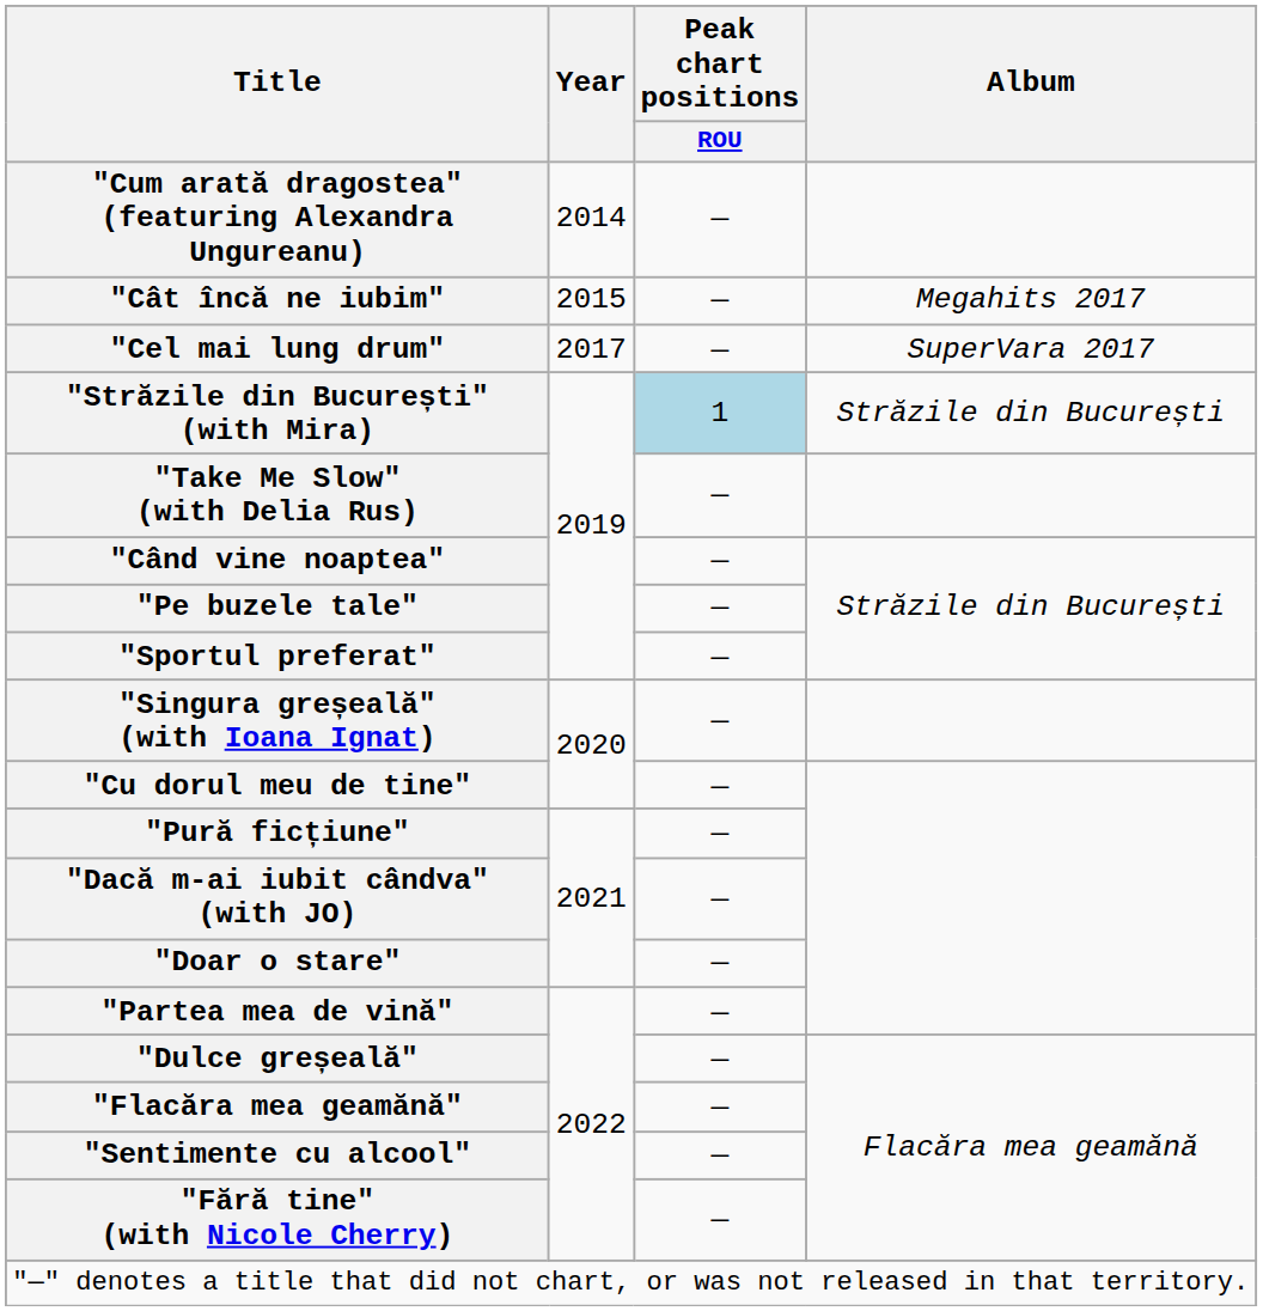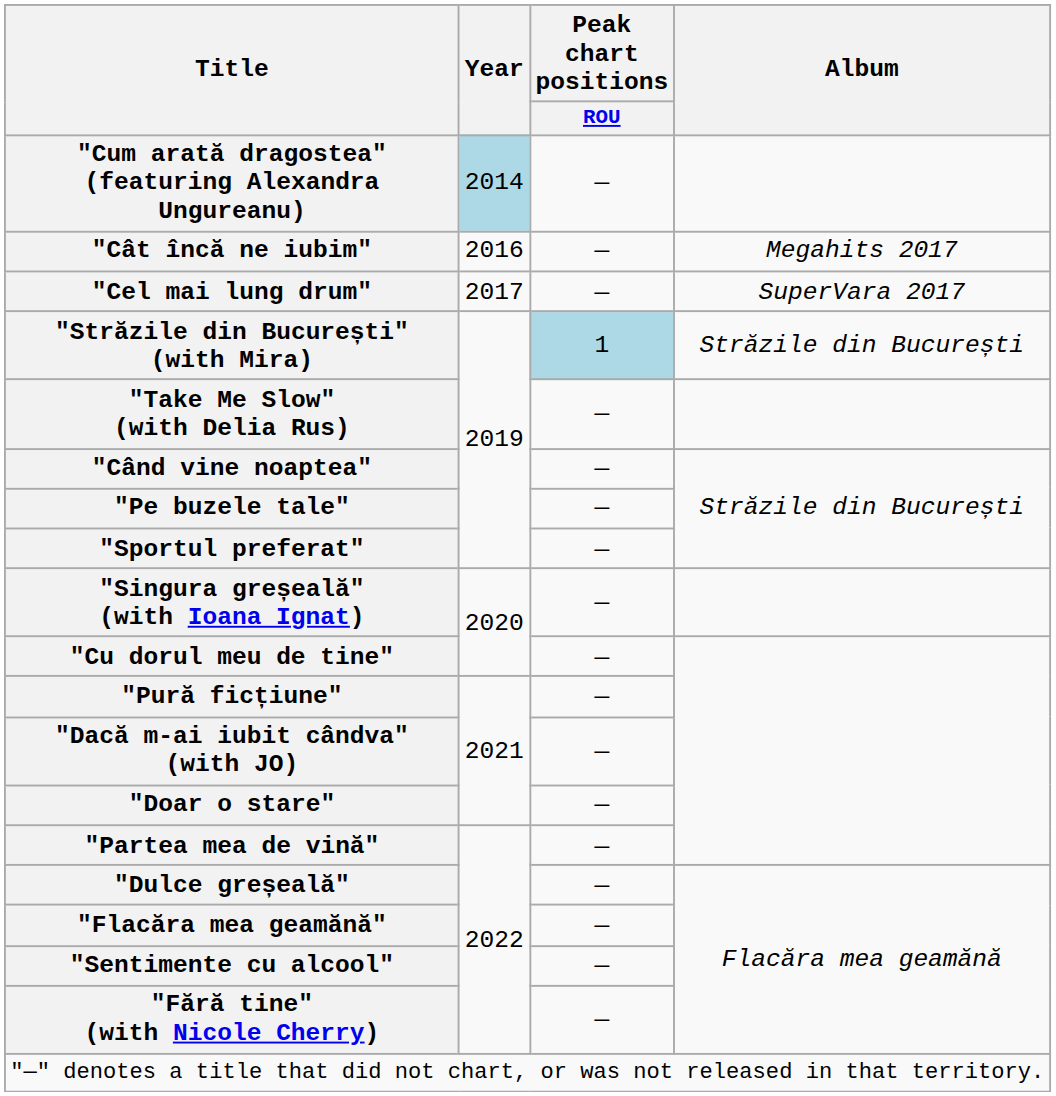"Cum arată dragostea" (featuring Alexandra Ungureanu) | Year: no background -> lightblue background
"Cât încă ne iubim" | Year: 2015 -> 2016
